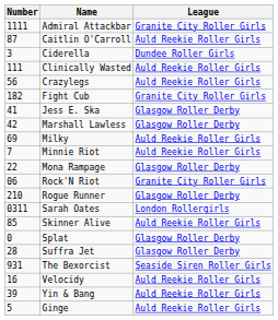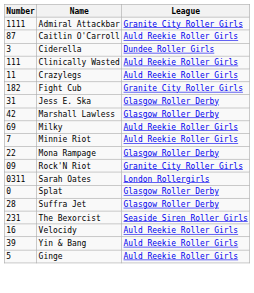Crazylegs | Number: 56 -> 11
Jess E. Ska | Number: 41 -> 31
Rock'N Riot | Number: 06 -> 09
- row: 210 | Rogue Runner | Glasgow Roller Derby
- row: 85 | Skinner Alive | Auld Reekie Roller Girls
The Bexorcist | Number: 931 -> 231
